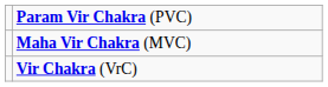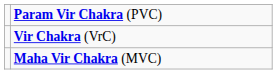rows swapped: Maha Vir Chakra (MVC) <-> Vir Chakra (VrC)
